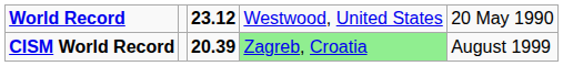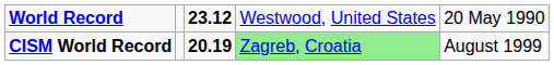CISM World Record | column 3: 20.39 -> 20.19
